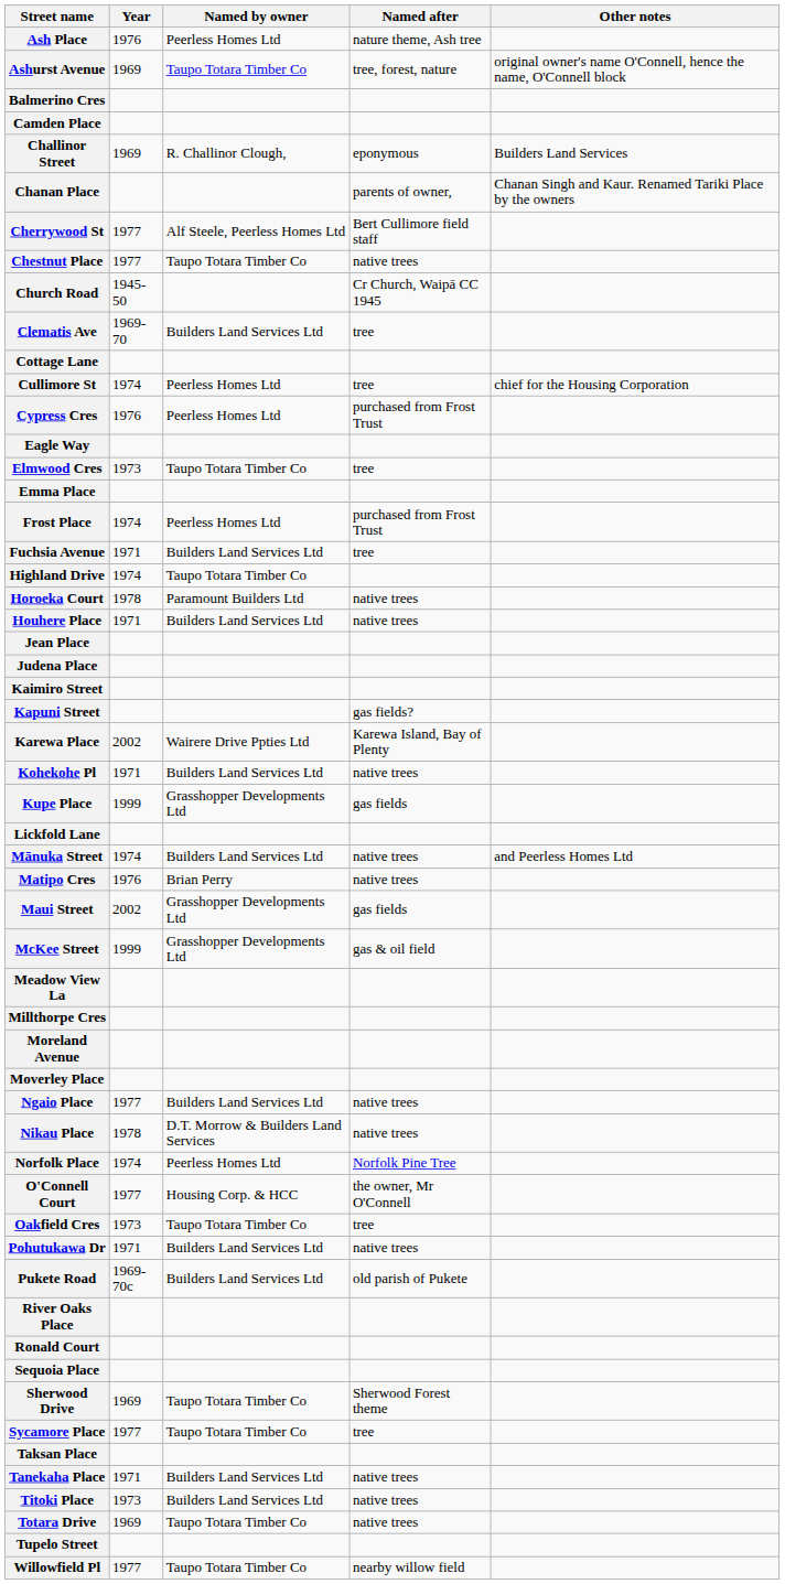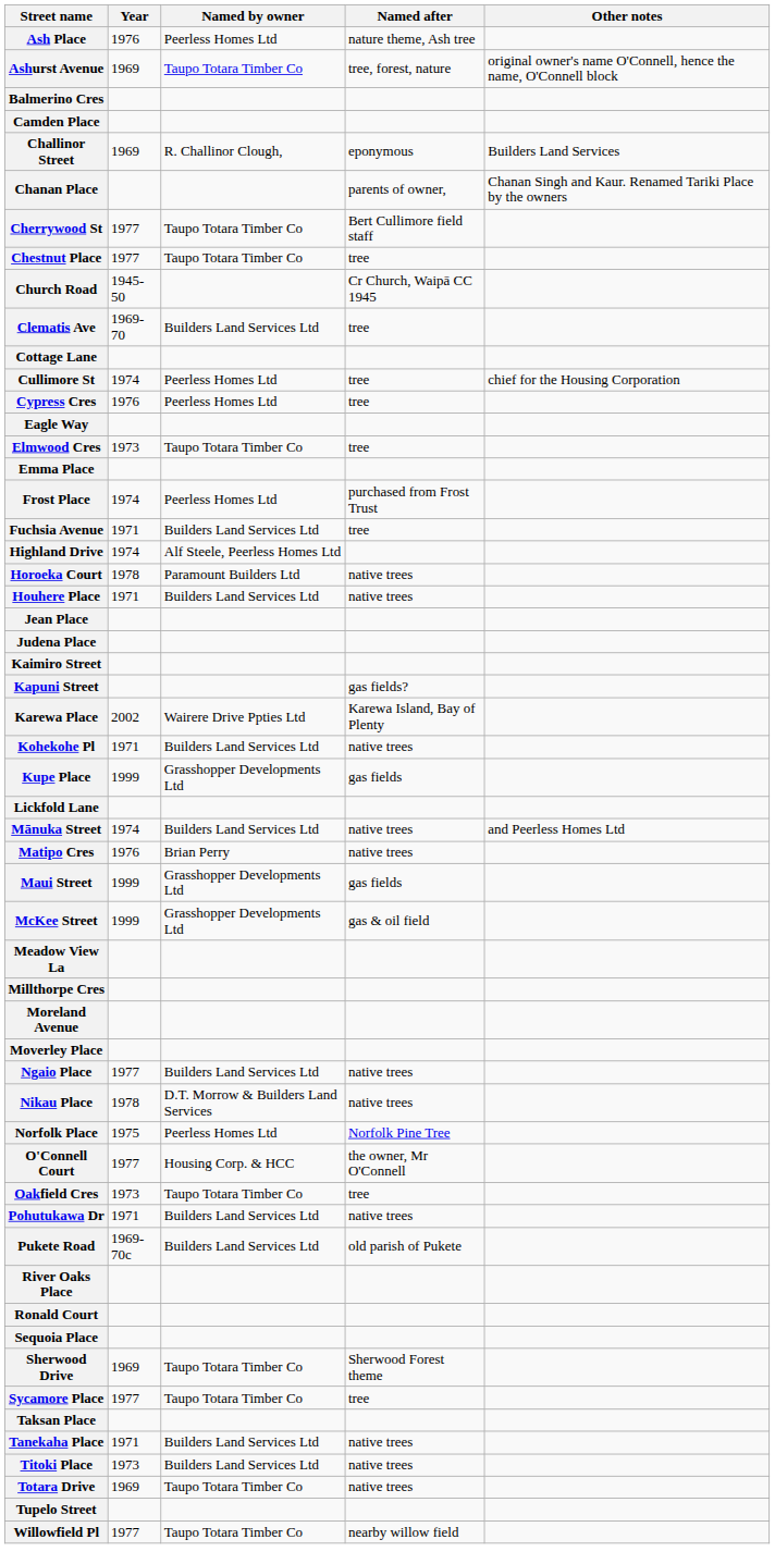Cherrywood St | Named by owner: Alf Steele, Peerless Homes Ltd -> Taupo Totara Timber Co
Chestnut Place | Named after: native trees -> tree
Cypress Cres | Named after: purchased from Frost Trust -> tree
Highland Drive | Named by owner: Taupo Totara Timber Co -> Alf Steele, Peerless Homes Ltd
Maui Street | Year: 2002 -> 1999
Norfolk Place | Year: 1974 -> 1975
